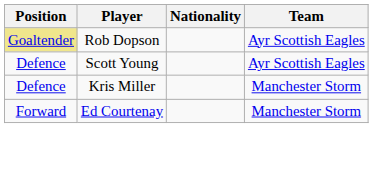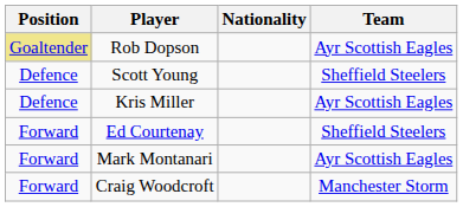Scott Young | Team: Ayr Scottish Eagles -> Sheffield Steelers
Kris Miller | Team: Manchester Storm -> Ayr Scottish Eagles
Ed Courtenay | Team: Manchester Storm -> Sheffield Steelers
+ row: Forward | Mark Montanari | Ayr Scottish Eagles
+ row: Forward | Craig Woodcroft | Manchester Storm
